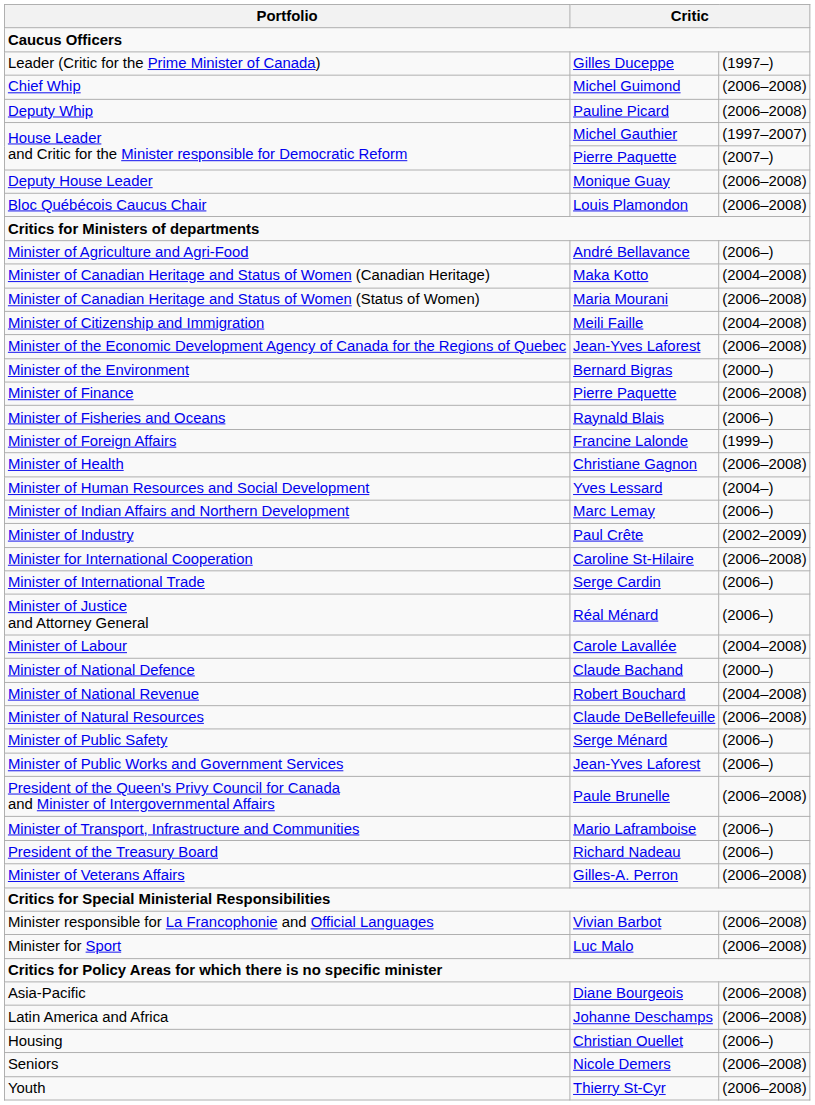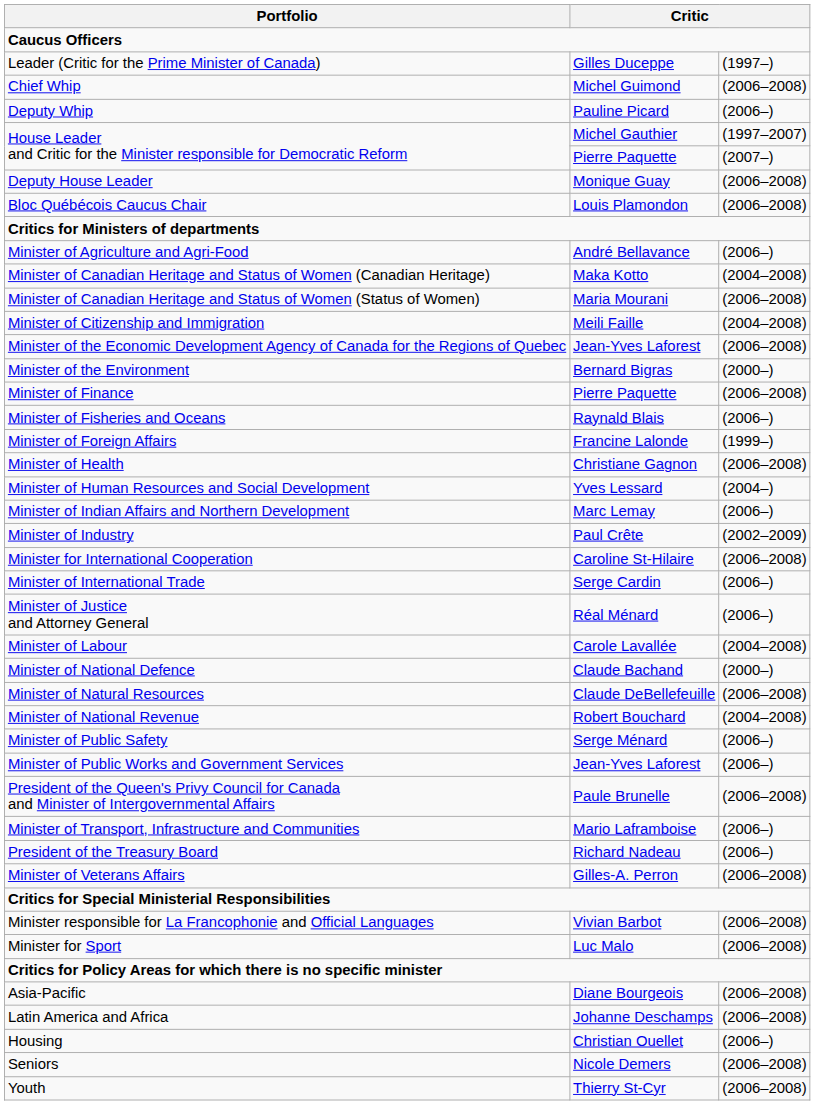Deputy Whip | column 3: (2006–2008) -> (2006–)
rows swapped: Minister of National Revenue <-> Minister of Natural Resources
